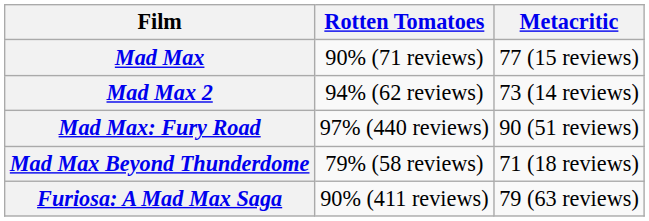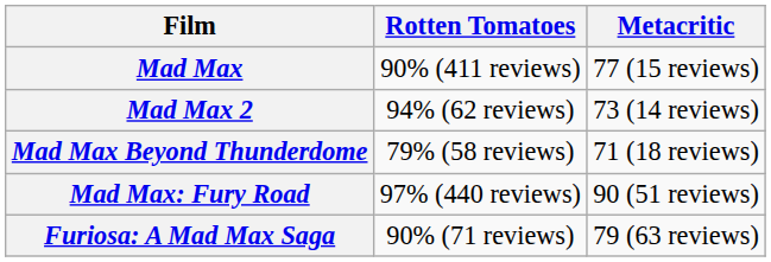Mad Max | Rotten Tomatoes: 90% (71 reviews) -> 90% (411 reviews)
rows swapped: Mad Max Beyond Thunderdome <-> Mad Max: Fury Road
Furiosa: A Mad Max Saga | Rotten Tomatoes: 90% (411 reviews) -> 90% (71 reviews)
